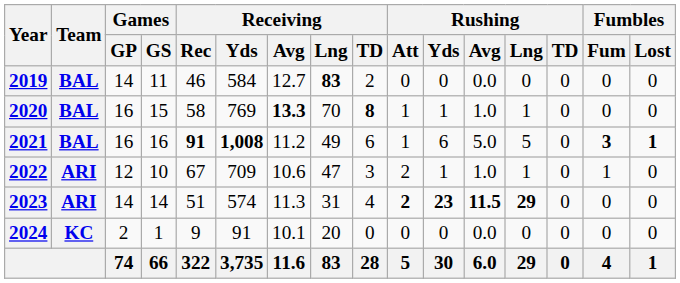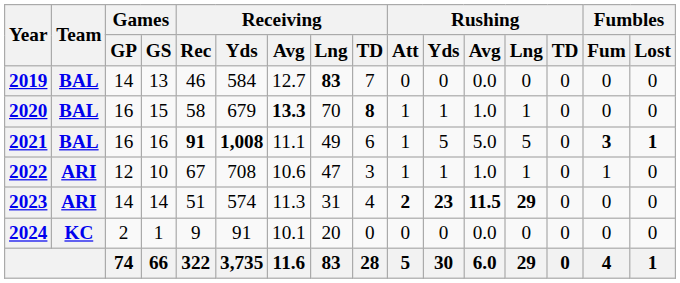2019 | Games / GS: 11 -> 13
2019 | Receiving / TD: 2 -> 7
2020 | Receiving / Yds: 769 -> 679
2021 | Receiving / Avg: 11.2 -> 11.1
2021 | Rushing / Yds: 6 -> 5
2022 | Receiving / Yds: 709 -> 708
2022 | Rushing / Att: 2 -> 1
